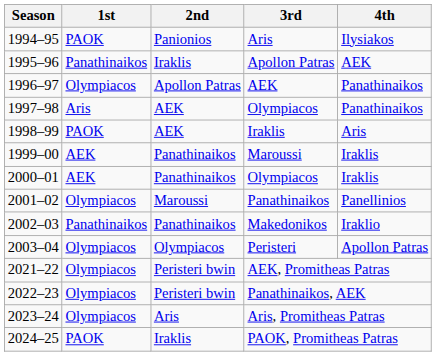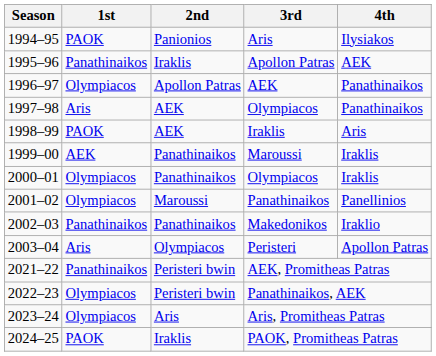2000–01 / Olympiacos | 1st: AEK -> Olympiacos
Peristeri | 1st: Olympiacos -> Aris
AEK, Promitheas Patras | 1st: Olympiacos -> Panathinaikos
